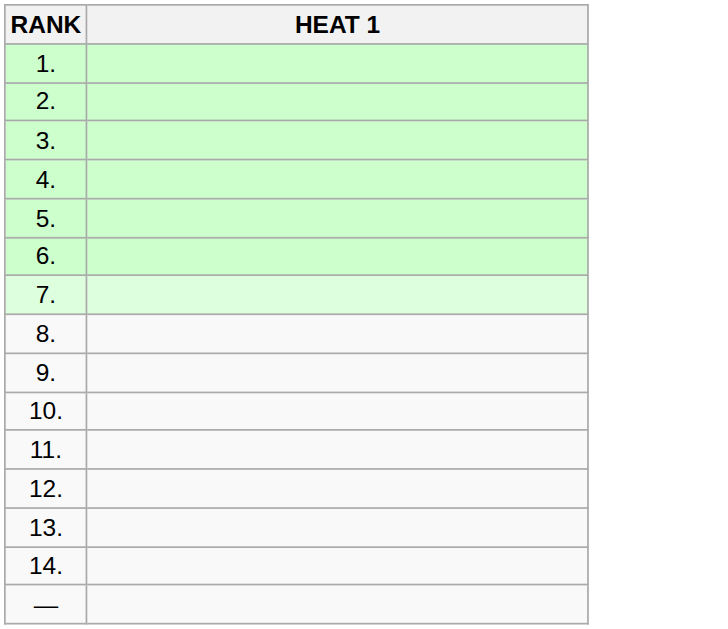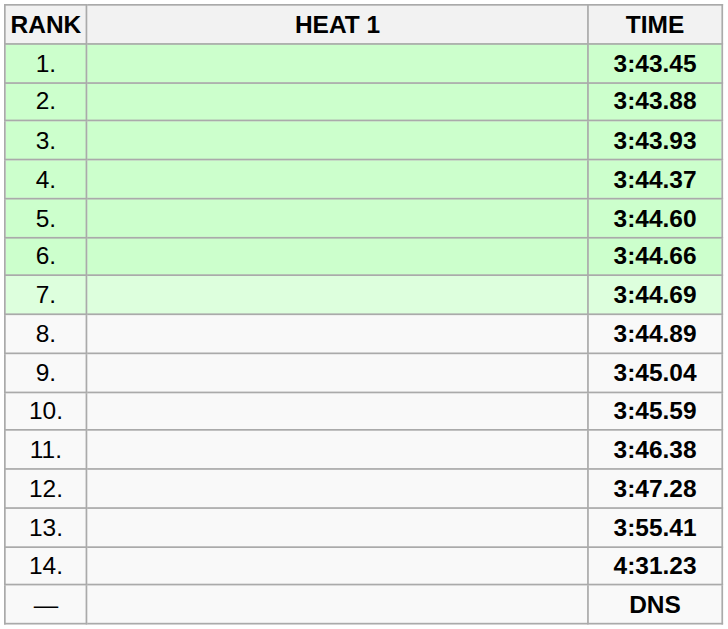+ column: TIME | 3:43.45 | 3:43.88 | 3:43.93 | 3:44.37 | 3:44.60 | 3:44.66 | 3:44.69 | 3:44.89 | 3:45.04 | 3:45.59 | 3:46.38 | 3:47.28 | 3:55.41 | 4:31.23 | DNS
